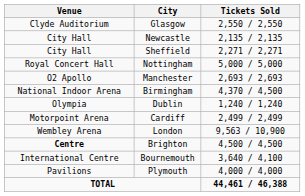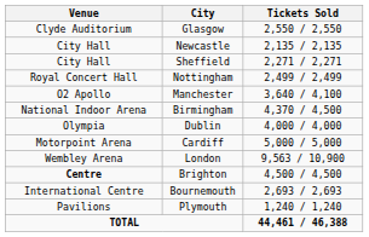Nottingham | Tickets Sold: 5,000 / 5,000 -> 2,499 / 2,499
Manchester | Tickets Sold: 2,693 / 2,693 -> 3,640 / 4,100
Dublin | Tickets Sold: 1,240 / 1,240 -> 4,000 / 4,000
Cardiff | Tickets Sold: 2,499 / 2,499 -> 5,000 / 5,000
Bournemouth | Tickets Sold: 3,640 / 4,100 -> 2,693 / 2,693
Plymouth | Tickets Sold: 4,000 / 4,000 -> 1,240 / 1,240
